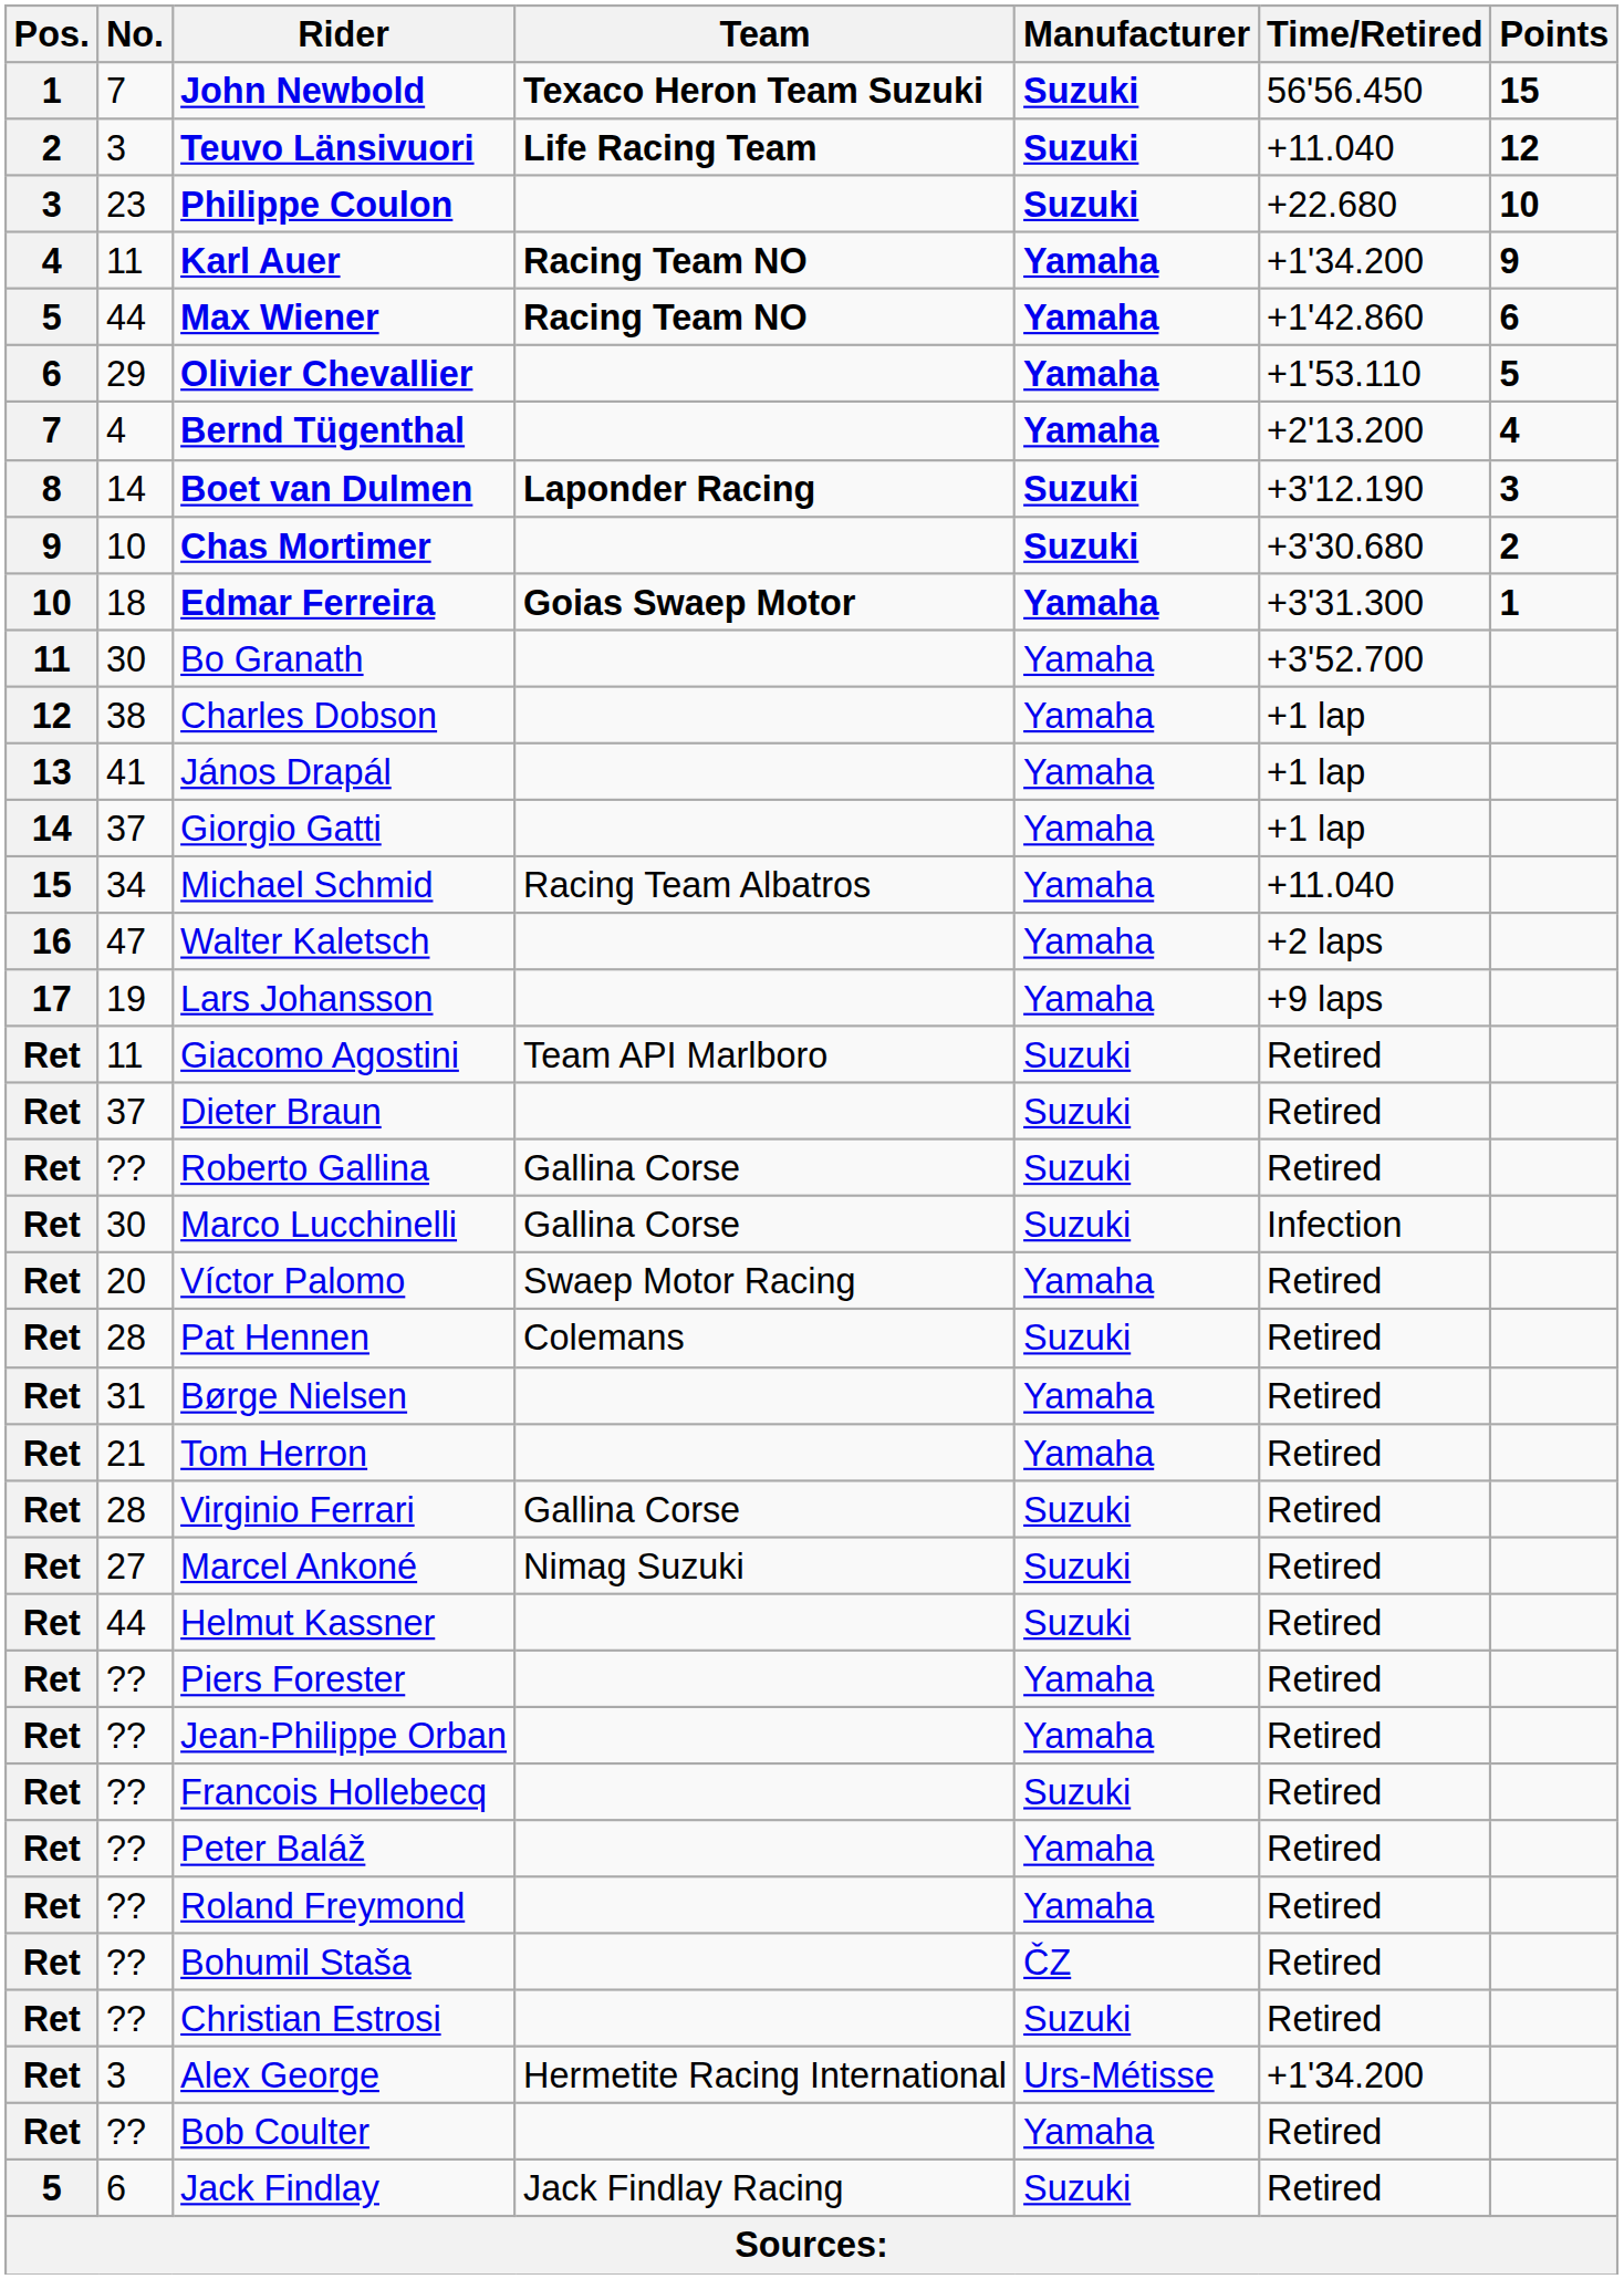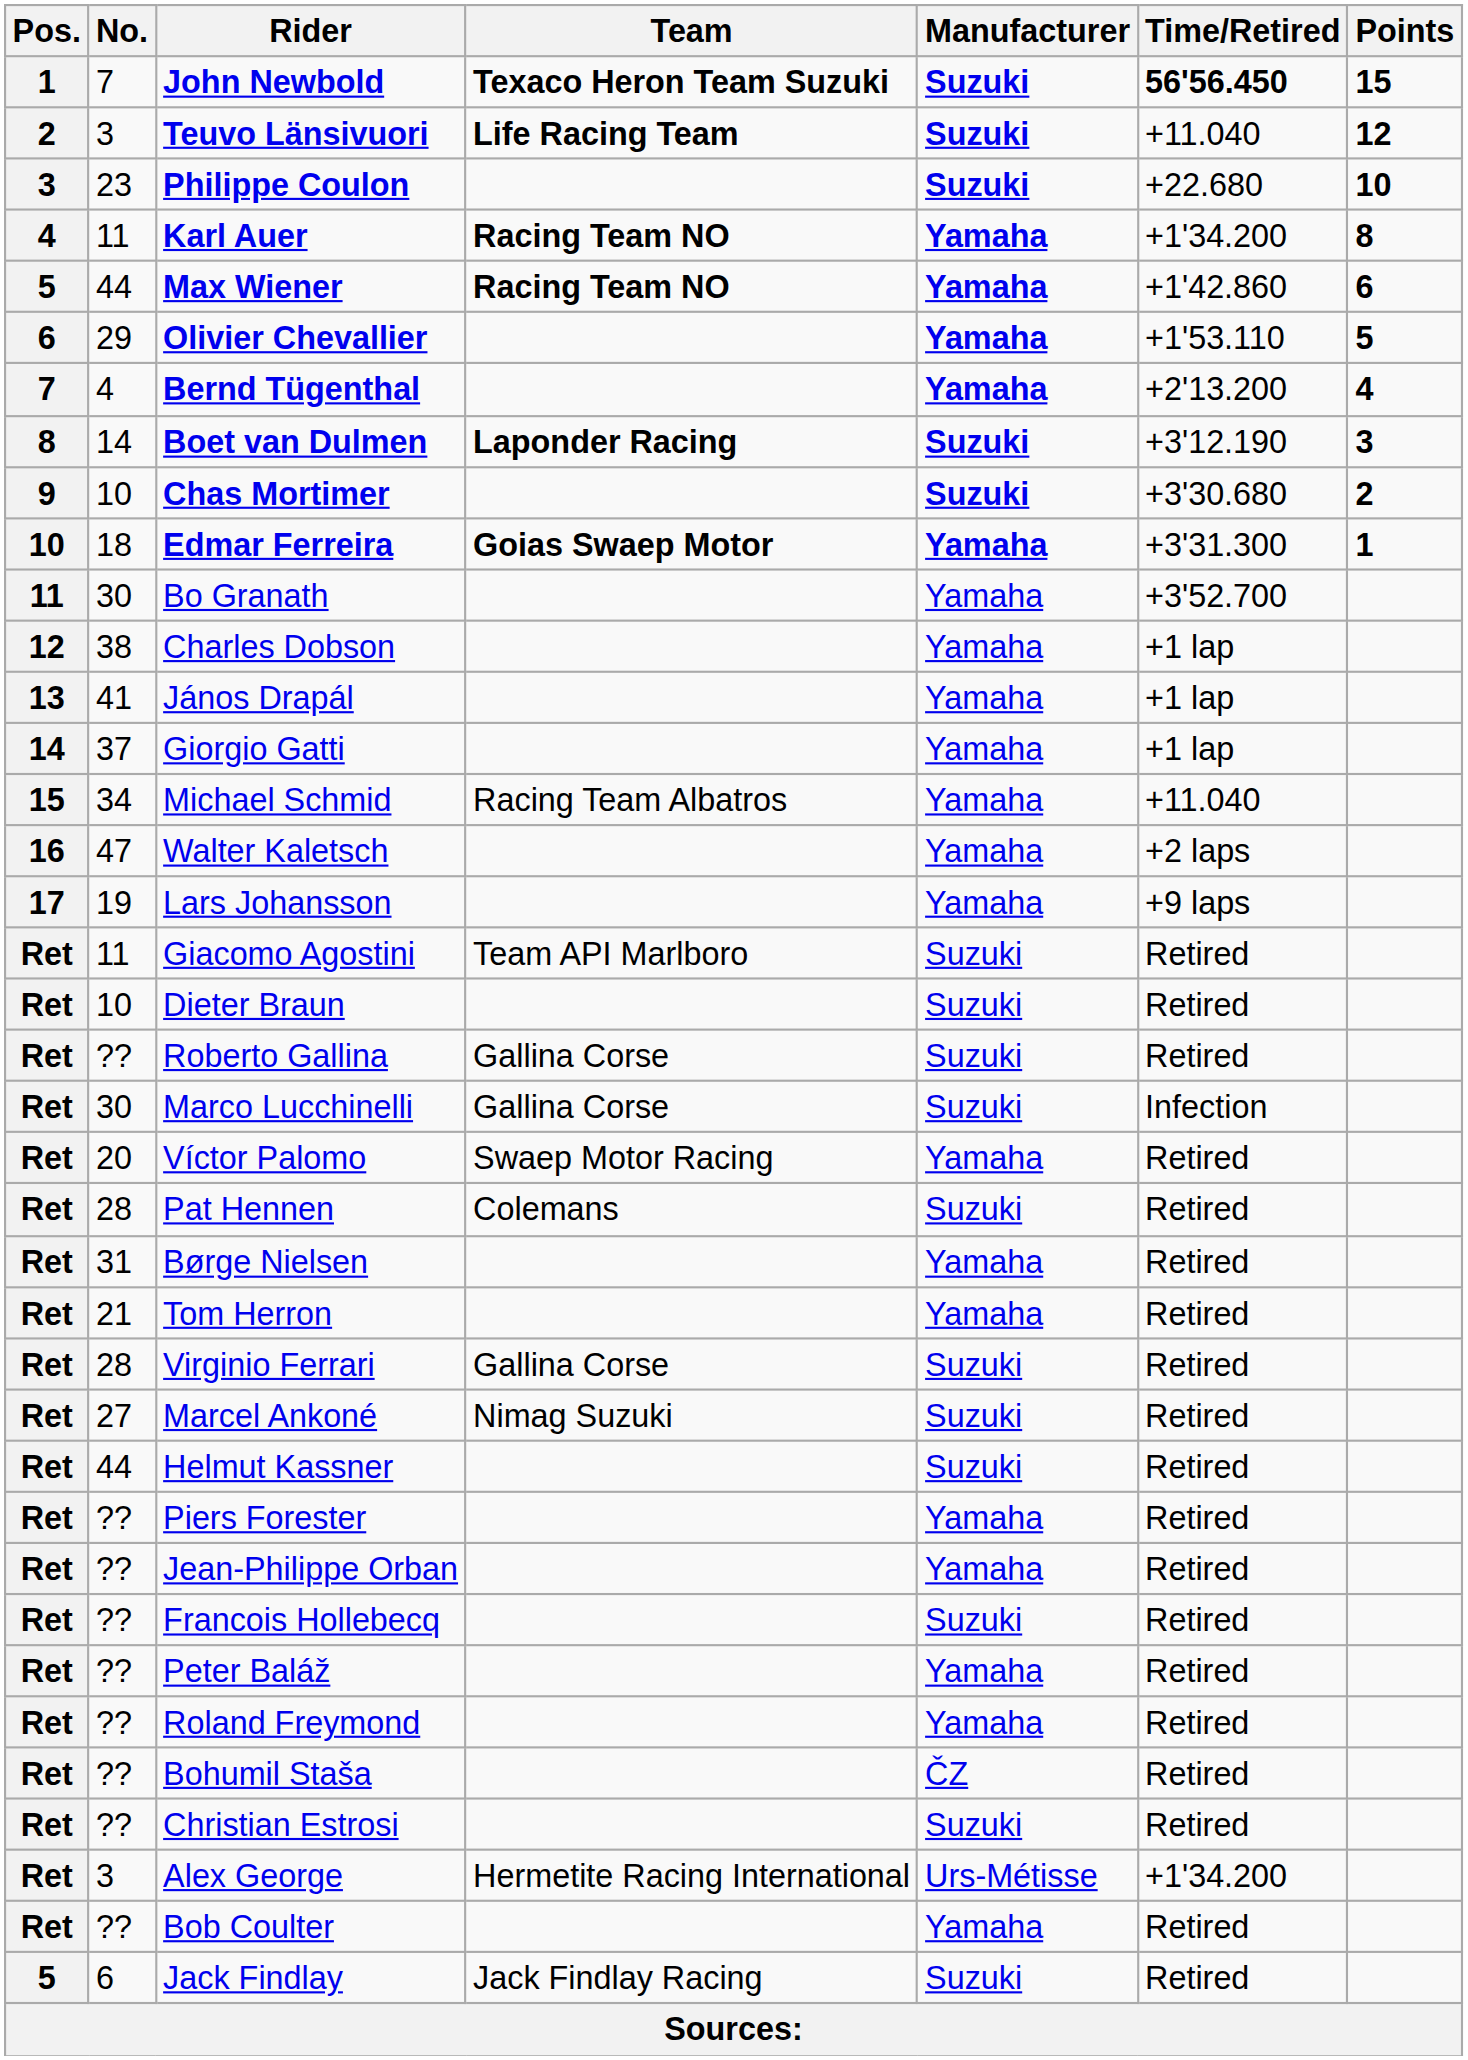John Newbold | Time/Retired: normal -> bold
Karl Auer | Points: 9 -> 8
Dieter Braun | No.: 37 -> 10
